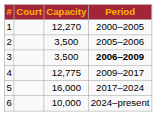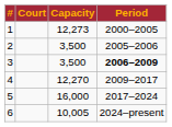1 | Capacity: 12,270 -> 12,273
4 | Capacity: 12,775 -> 12,270
6 | Capacity: 10,000 -> 10,005
